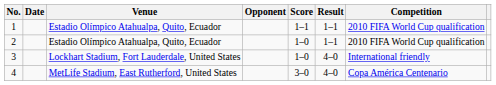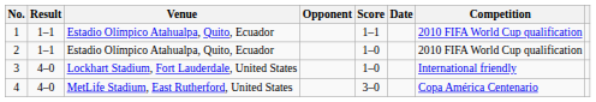columns swapped: Date <-> Result
